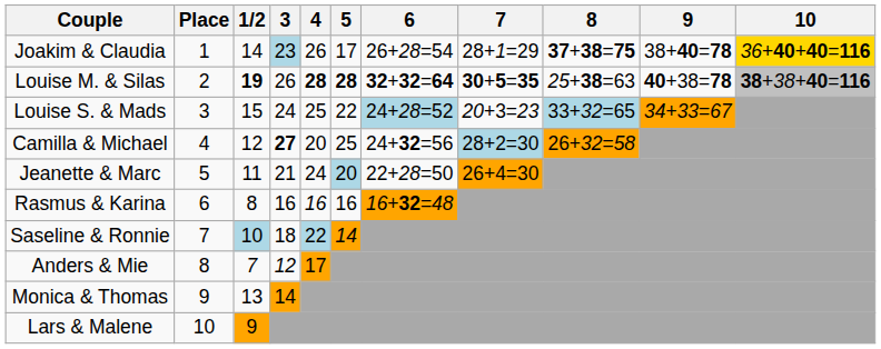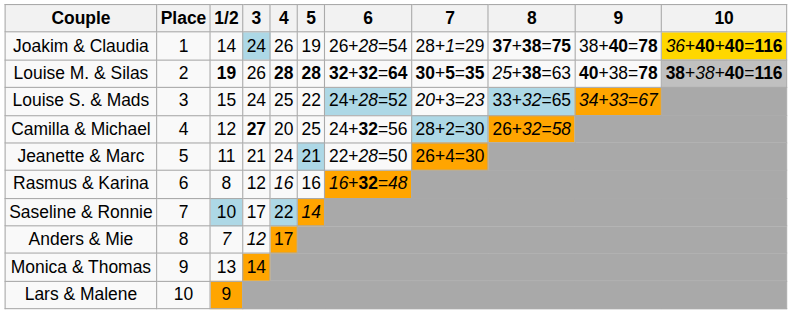Joakim & Claudia | 3: 23 -> 24
Joakim & Claudia | 5: 17 -> 19
Jeanette & Marc | 5: 20 -> 21
Rasmus & Karina | 3: 16 -> 12
Saseline & Ronnie | 3: 18 -> 17
